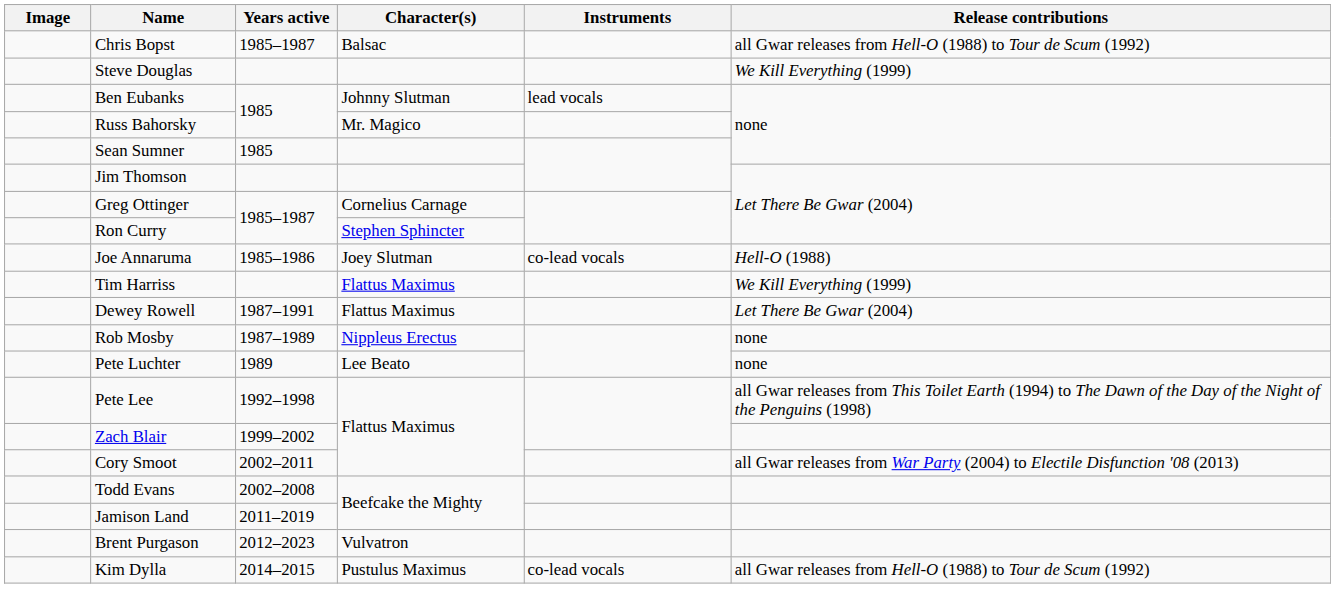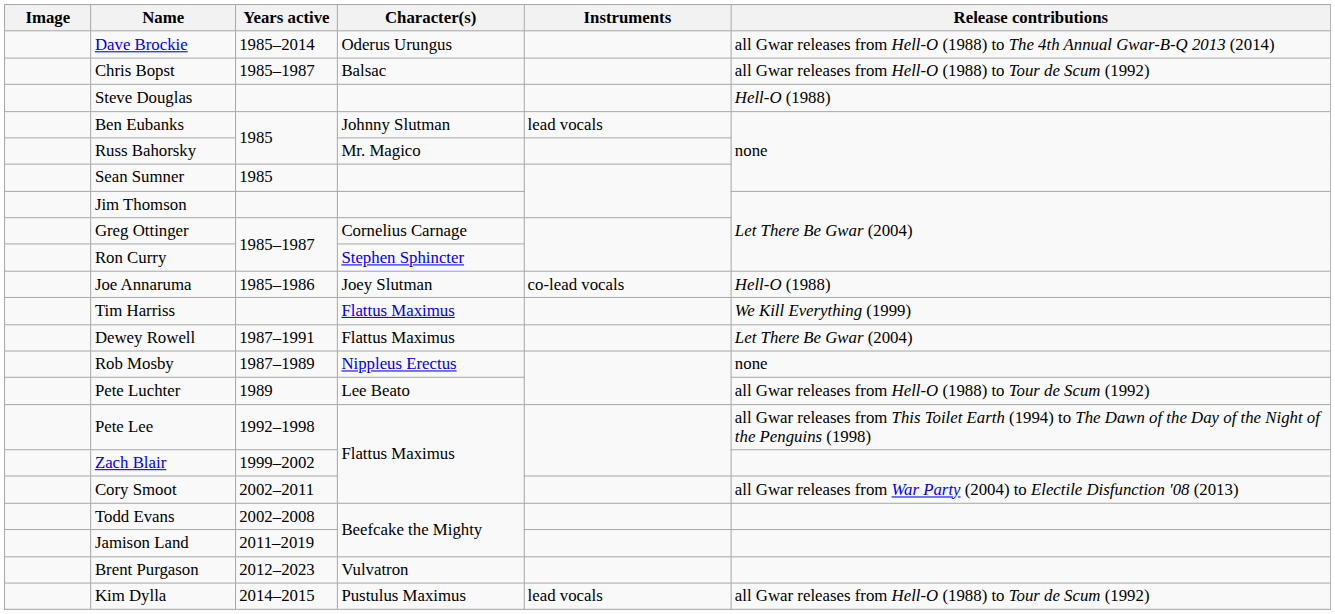+ row: Dave Brockie | 1985–2014 | Oderus Urungus | all Gwar releases from Hell-O (1988) to The 4th Annual Gwar-B-Q 2013 (2014)
Steve Douglas | Release contributions: We Kill Everything (1999) -> Hell-O (1988)
Pete Luchter | Release contributions: none -> all Gwar releases from Hell-O (1988) to Tour de Scum (1992)
Kim Dylla | Instruments: co-lead vocals -> lead vocals
